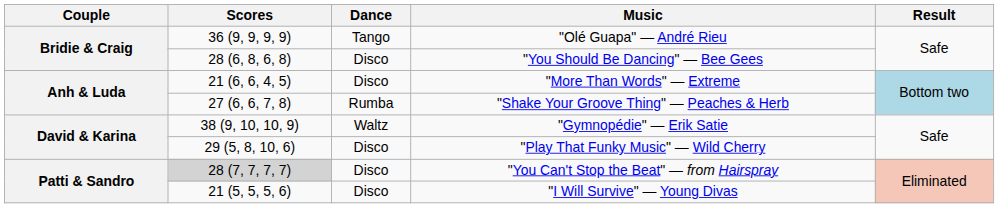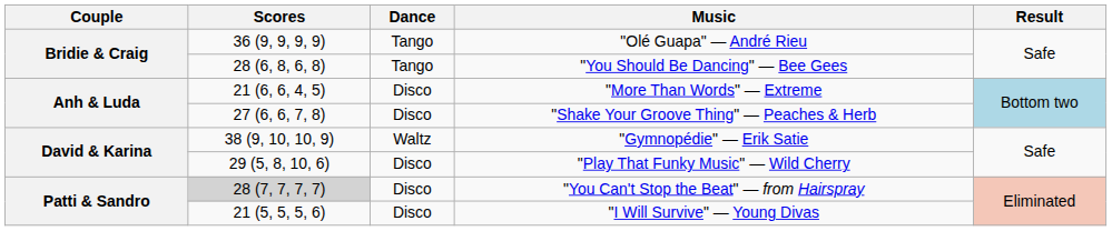"You Should Be Dancing" — Bee Gees | Dance: Disco -> Tango
"Shake Your Groove Thing" — Peaches & Herb | Dance: Rumba -> Disco
